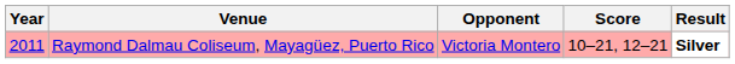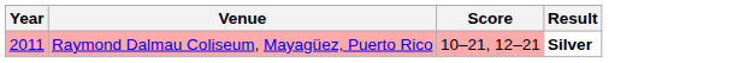- column: Opponent | Victoria Montero
